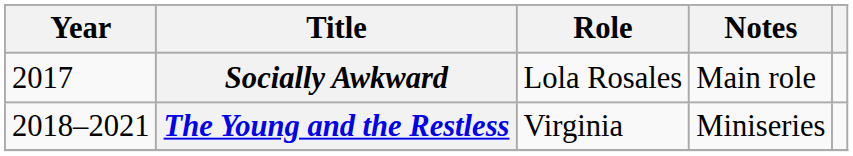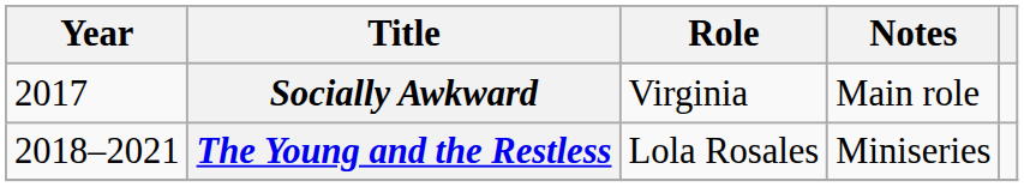Socially Awkward | Role: Lola Rosales -> Virginia
The Young and the Restless | Role: Virginia -> Lola Rosales
